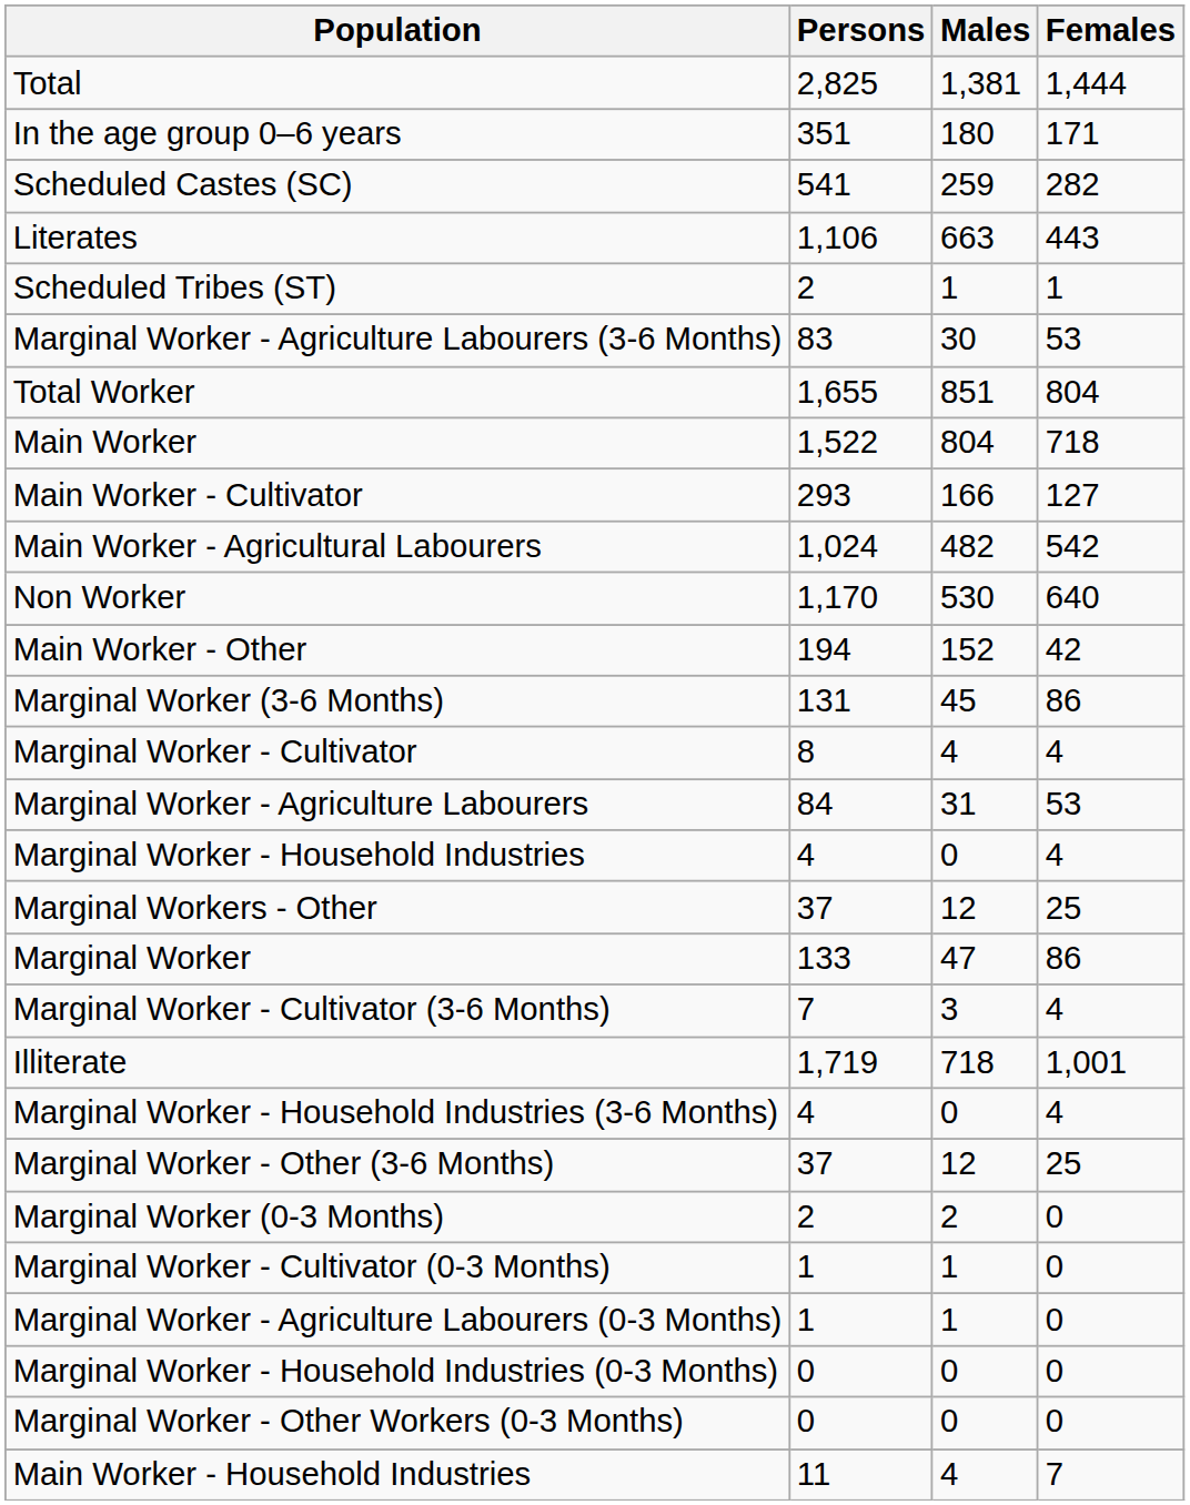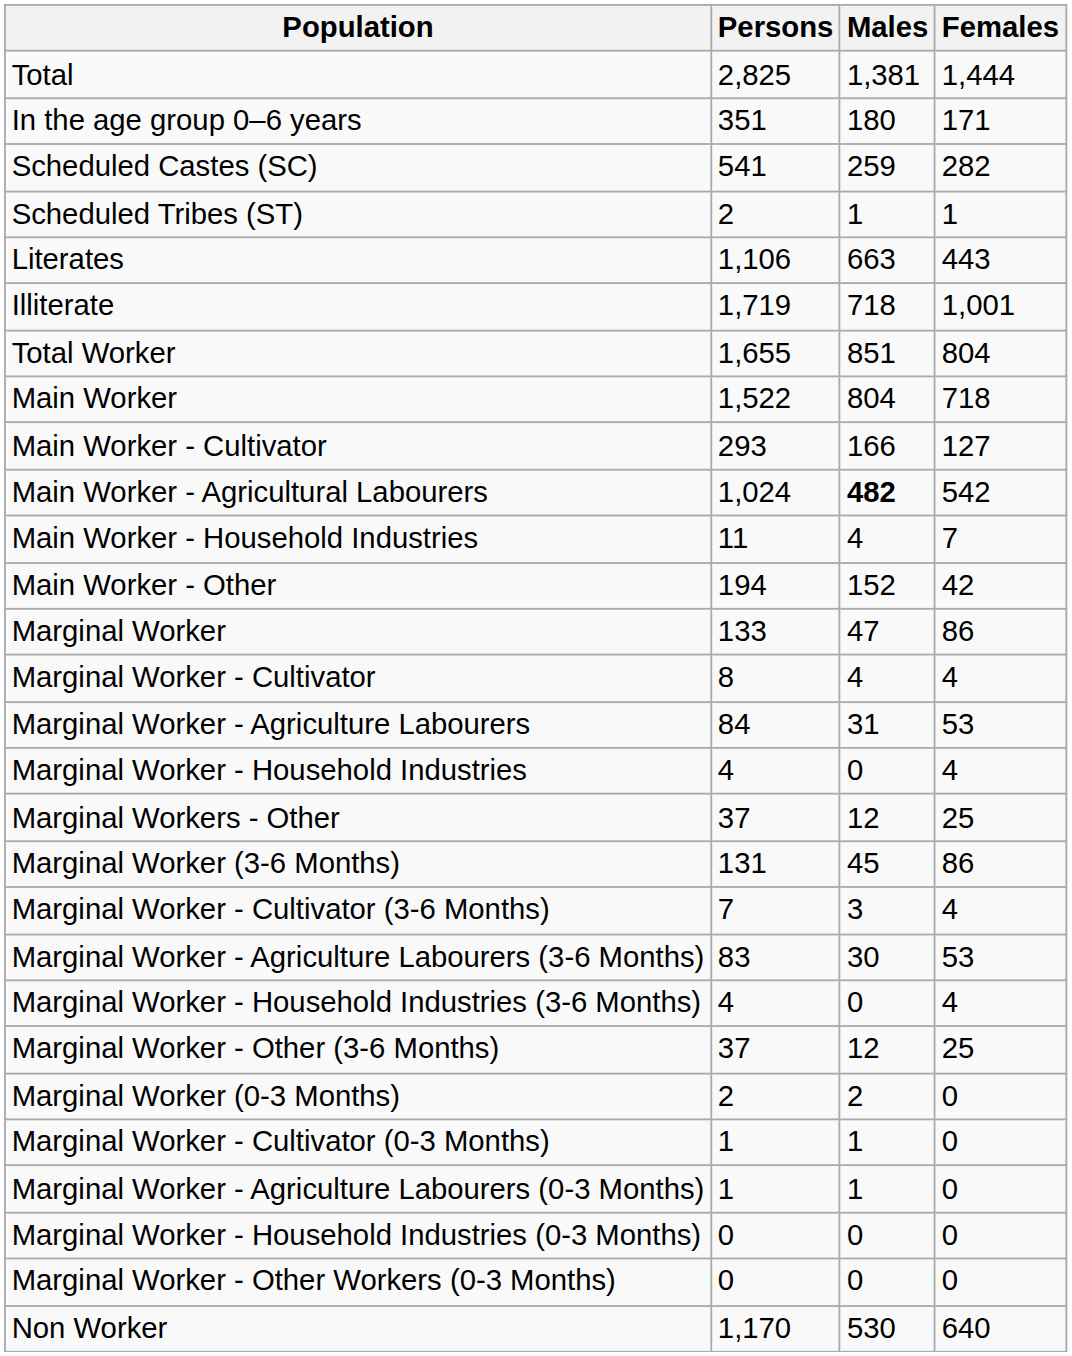rows swapped: Scheduled Tribes (ST) <-> Literates
rows swapped: Illiterate <-> Marginal Worker - Agriculture Labourers (3-6 Months)
Main Worker - Agricultural Labourers | Males: normal -> bold
rows swapped: Main Worker - Household Industries <-> Non Worker
rows swapped: Marginal Worker <-> Marginal Worker (3-6 Months)
